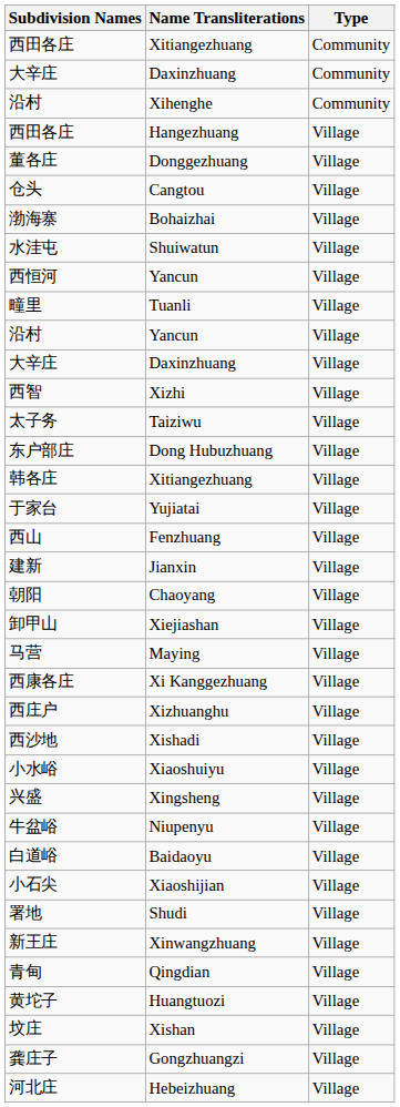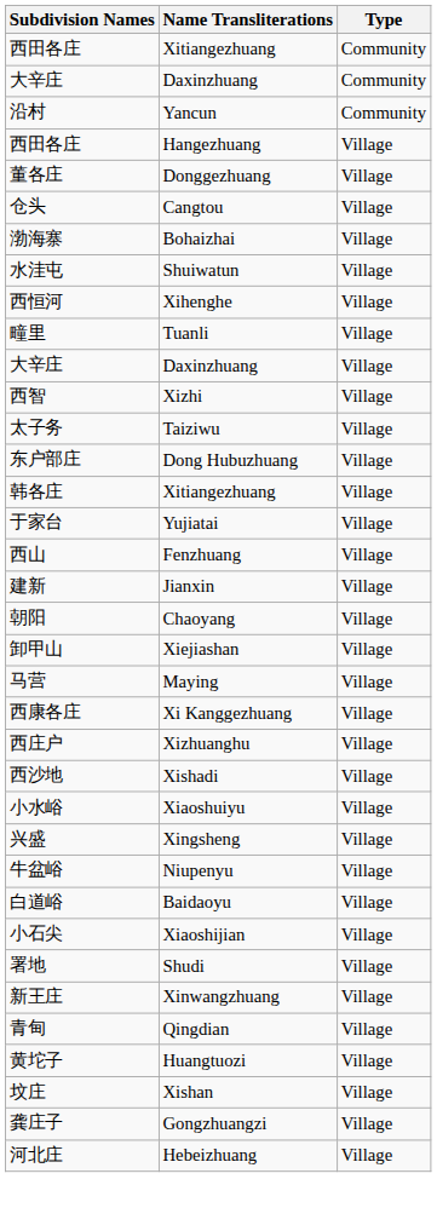沿村 / Community | Name Transliterations: Xihenghe -> Yancun
西恒河 | Name Transliterations: Yancun -> Xihenghe
- row: 沿村 | Yancun | Village
